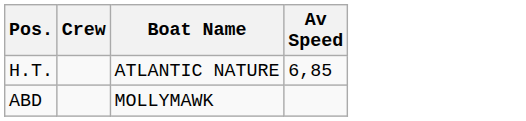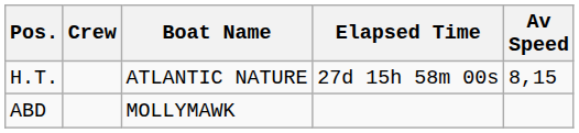+ column: Elapsed Time | 27d 15h 58m 00s
H.T. | Av Speed: 6,85 -> 8,15
